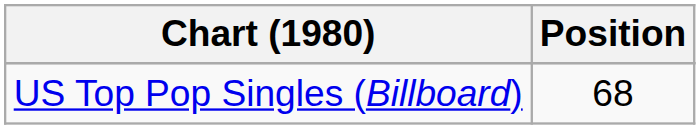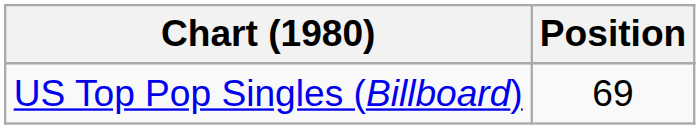US Top Pop Singles (Billboard) | Position: 68 -> 69
